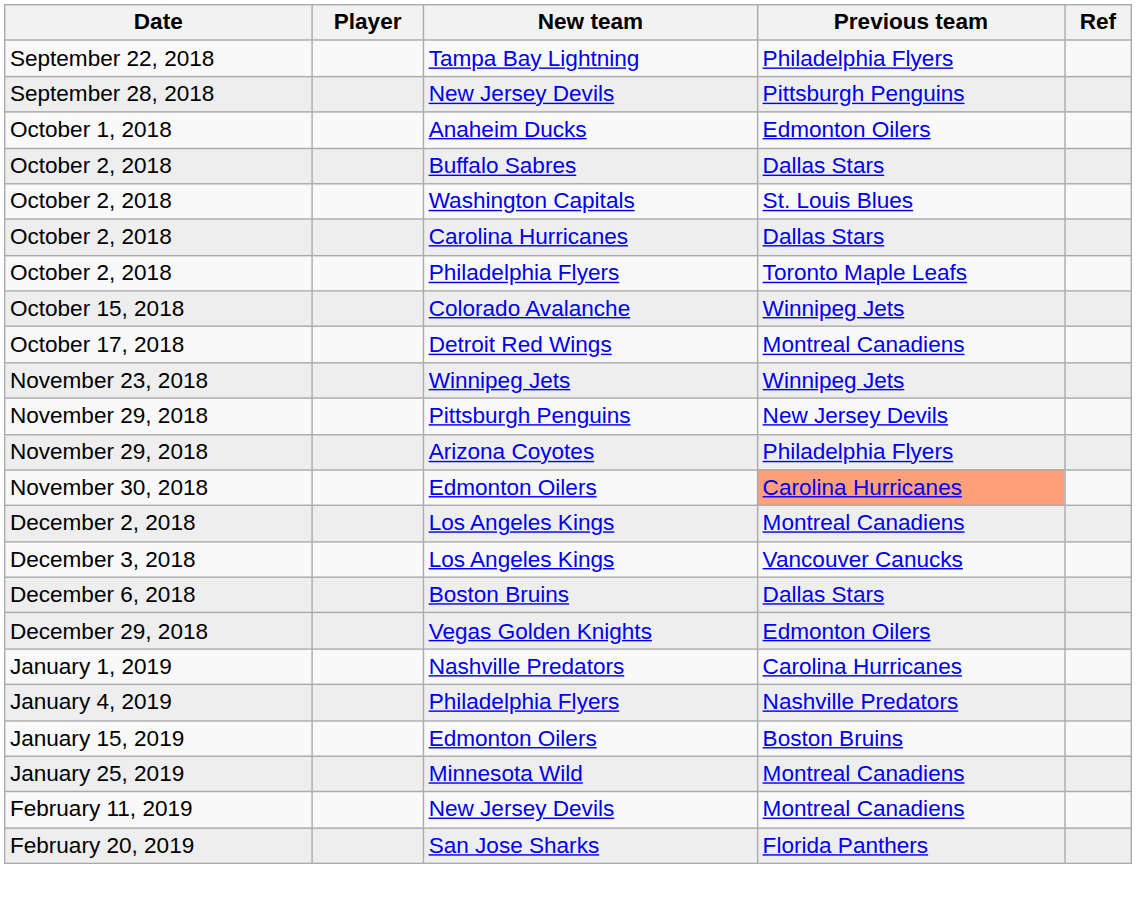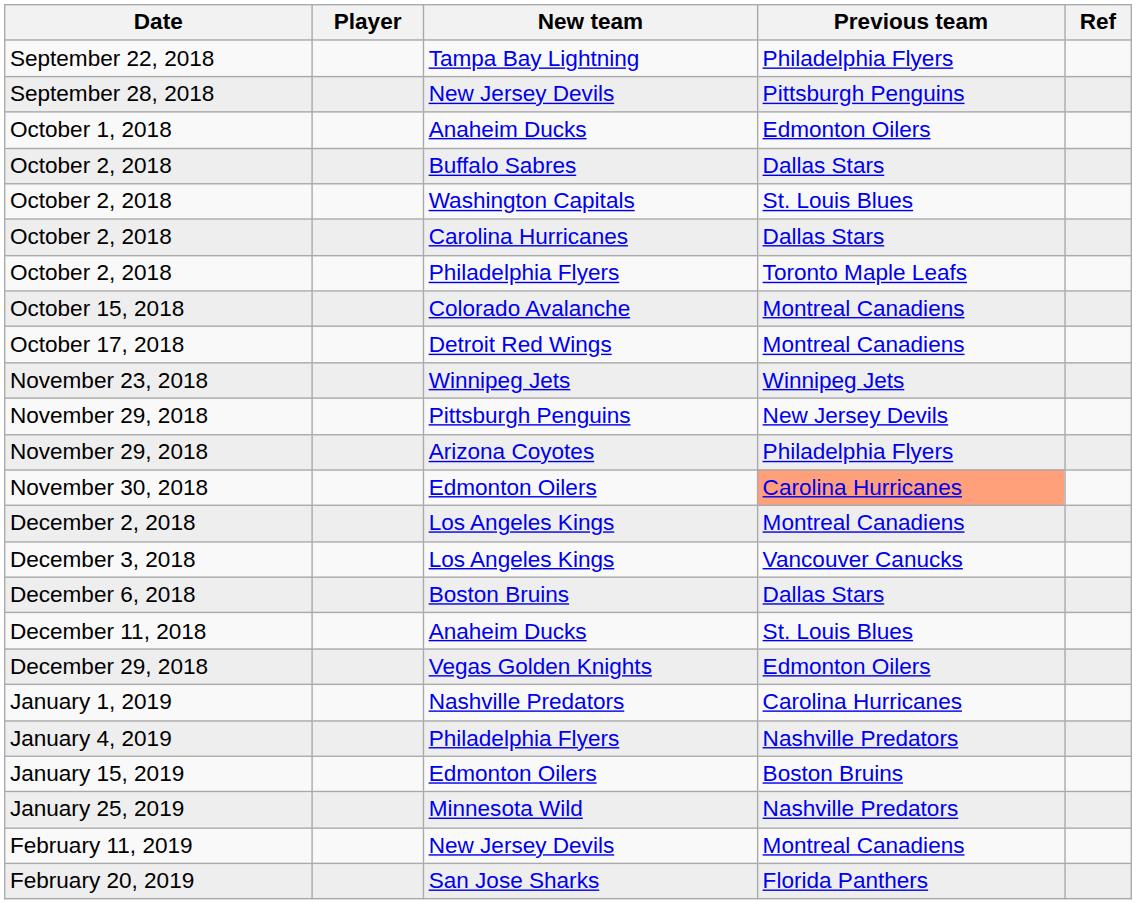October 15, 2018 | Previous team: Winnipeg Jets -> Montreal Canadiens
+ row: December 11, 2018 | Anaheim Ducks | St. Louis Blues
January 25, 2019 | Previous team: Montreal Canadiens -> Nashville Predators
